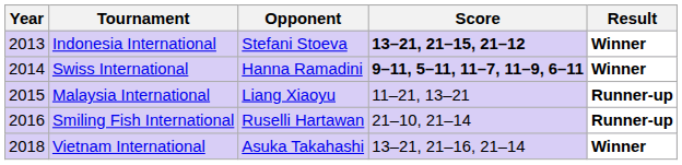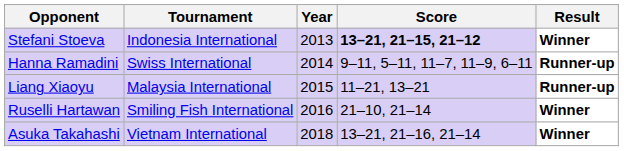columns swapped: Year <-> Opponent
Swiss International | Score: bold -> normal
Swiss International | Result: Winner -> Runner-up
Smiling Fish International | Result: Runner-up -> Winner
